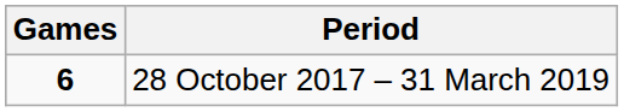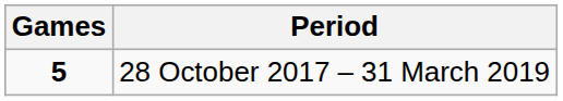28 October 2017 – 31 March 2019 | Games: 6 -> 5
